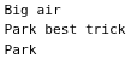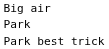rows swapped: Park <-> Park best trick
